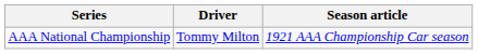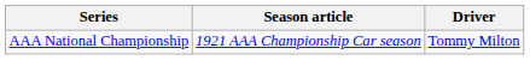columns swapped: Driver <-> Season article
